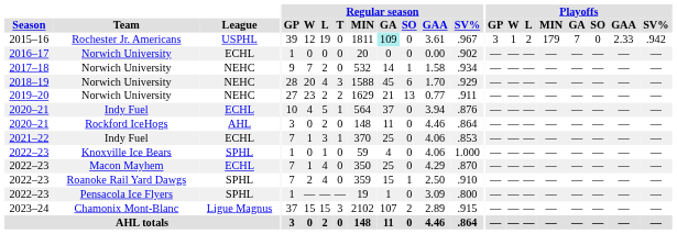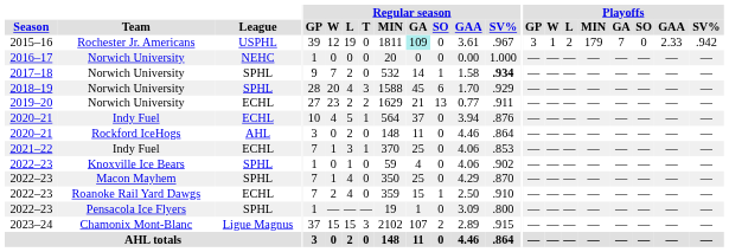2016–17 | League: ECHL -> NEHC
2016–17 | Regular season / SV%: .902 -> 1.000
2017–18 | League: NEHC -> SPHL
2017–18 | Regular season / SV%: normal -> bold
2018–19 | League: NEHC -> SPHL
2019–20 | League: NEHC -> ECHL
2022–23 / Knoxville Ice Bears | Regular season / SV%: 1.000 -> .902
2022–23 / Macon Mayhem | League: ECHL -> SPHL
2022–23 / Roanoke Rail Yard Dawgs | League: SPHL -> ECHL
